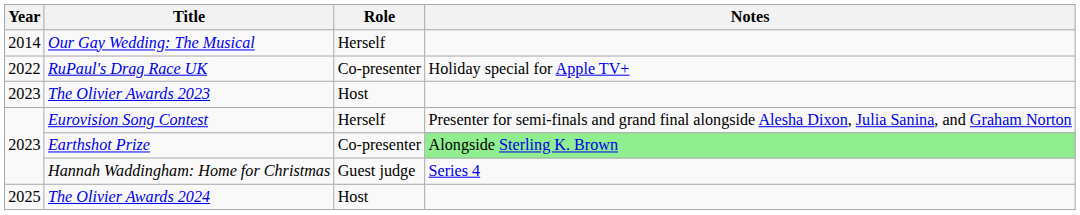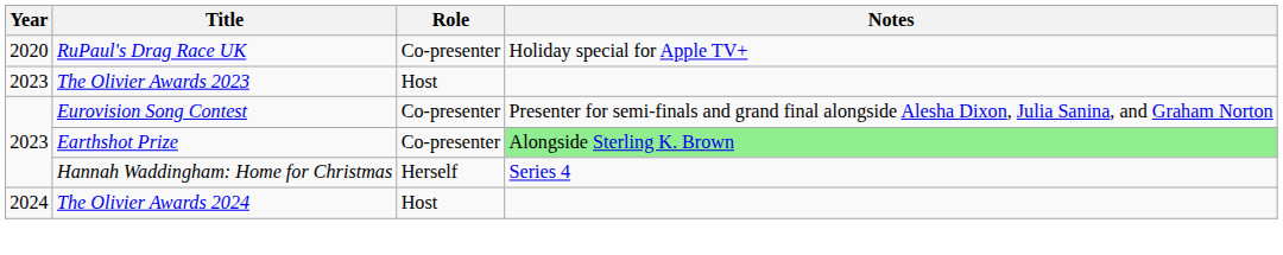- row: 2014 | Our Gay Wedding: The Musical | Herself
RuPaul's Drag Race UK | Year: 2022 -> 2020
Eurovision Song Contest | Role: Herself -> Co-presenter
Hannah Waddingham: Home for Christmas | Role: Guest judge -> Herself
The Olivier Awards 2024 | Year: 2025 -> 2024
